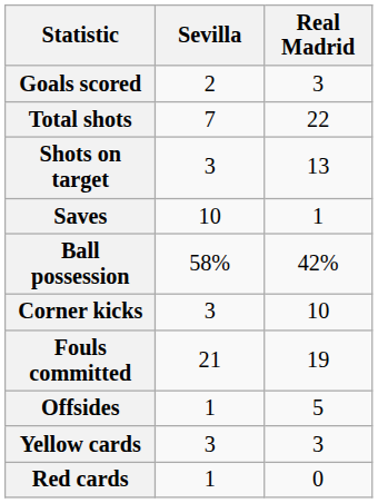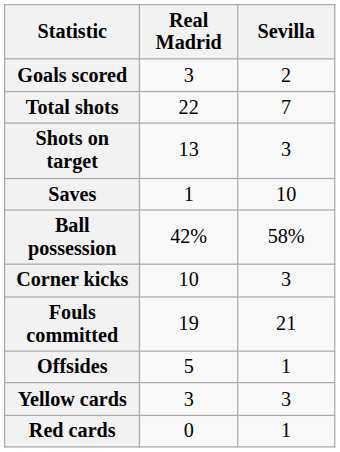columns swapped: Real Madrid <-> Sevilla
